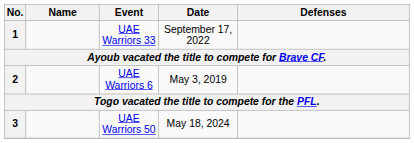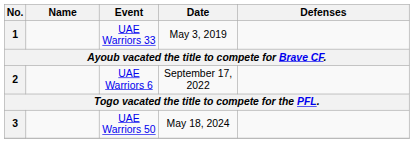1 | Date: September 17, 2022 -> May 3, 2019
2 | Date: May 3, 2019 -> September 17, 2022
